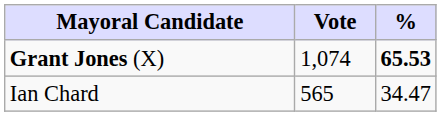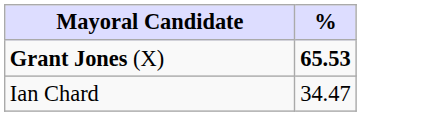- column: Vote | 1,074 | 565
